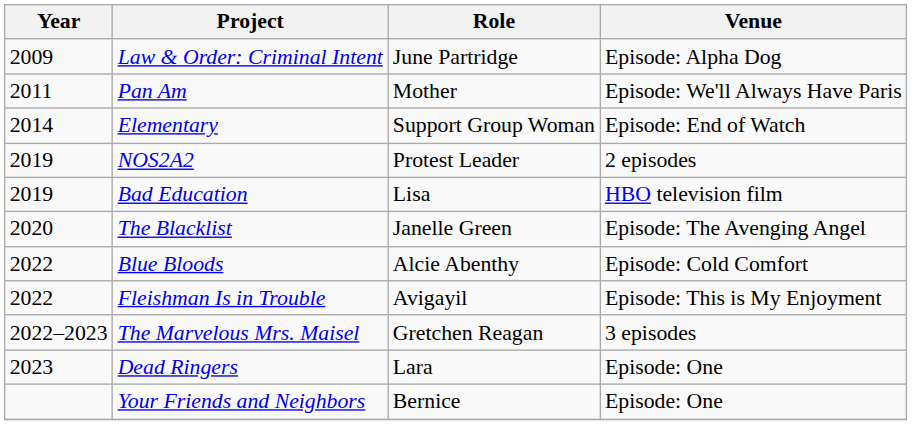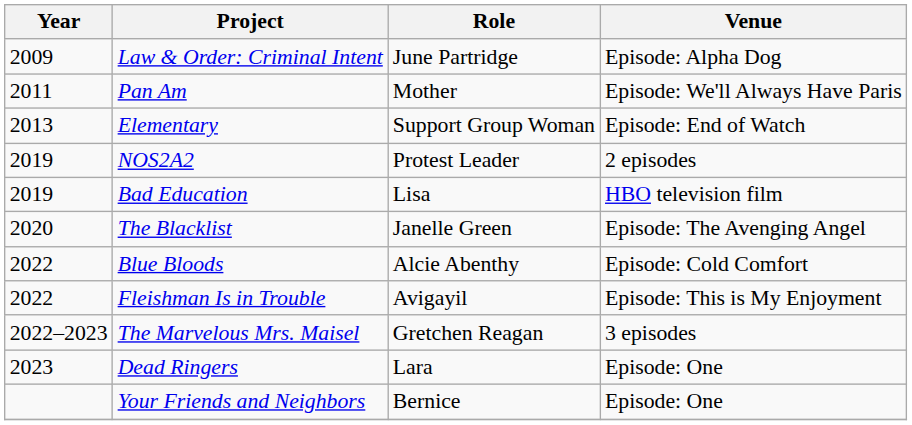Elementary | Year: 2014 -> 2013
